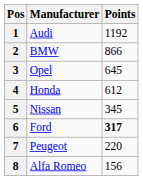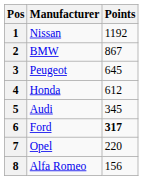1 | Manufacturer: Audi -> Nissan
2 | Points: 866 -> 867
3 | Manufacturer: Opel -> Peugeot
5 | Manufacturer: Nissan -> Audi
7 | Manufacturer: Peugeot -> Opel
